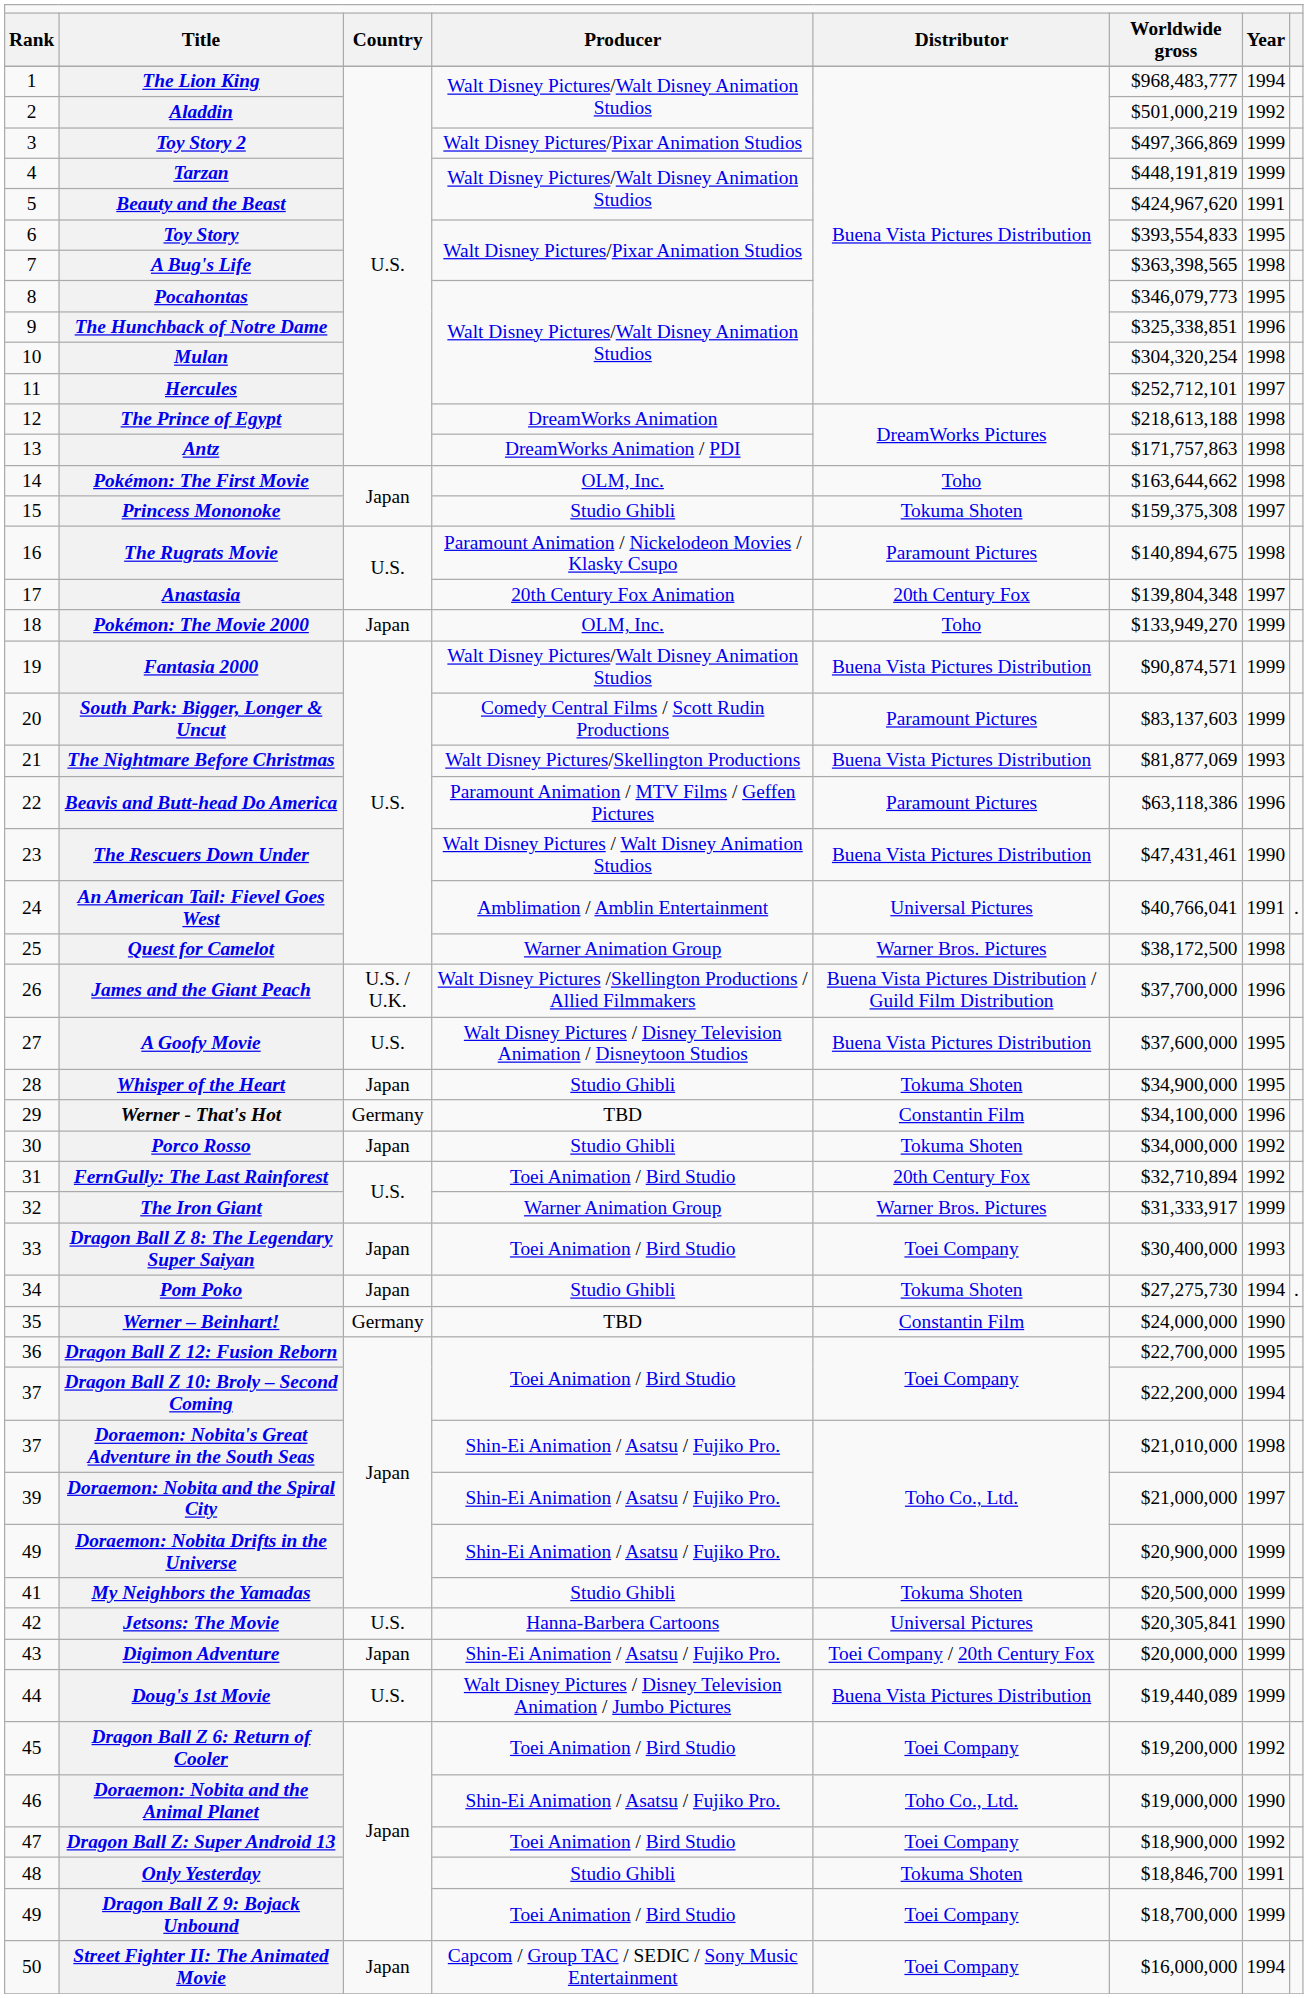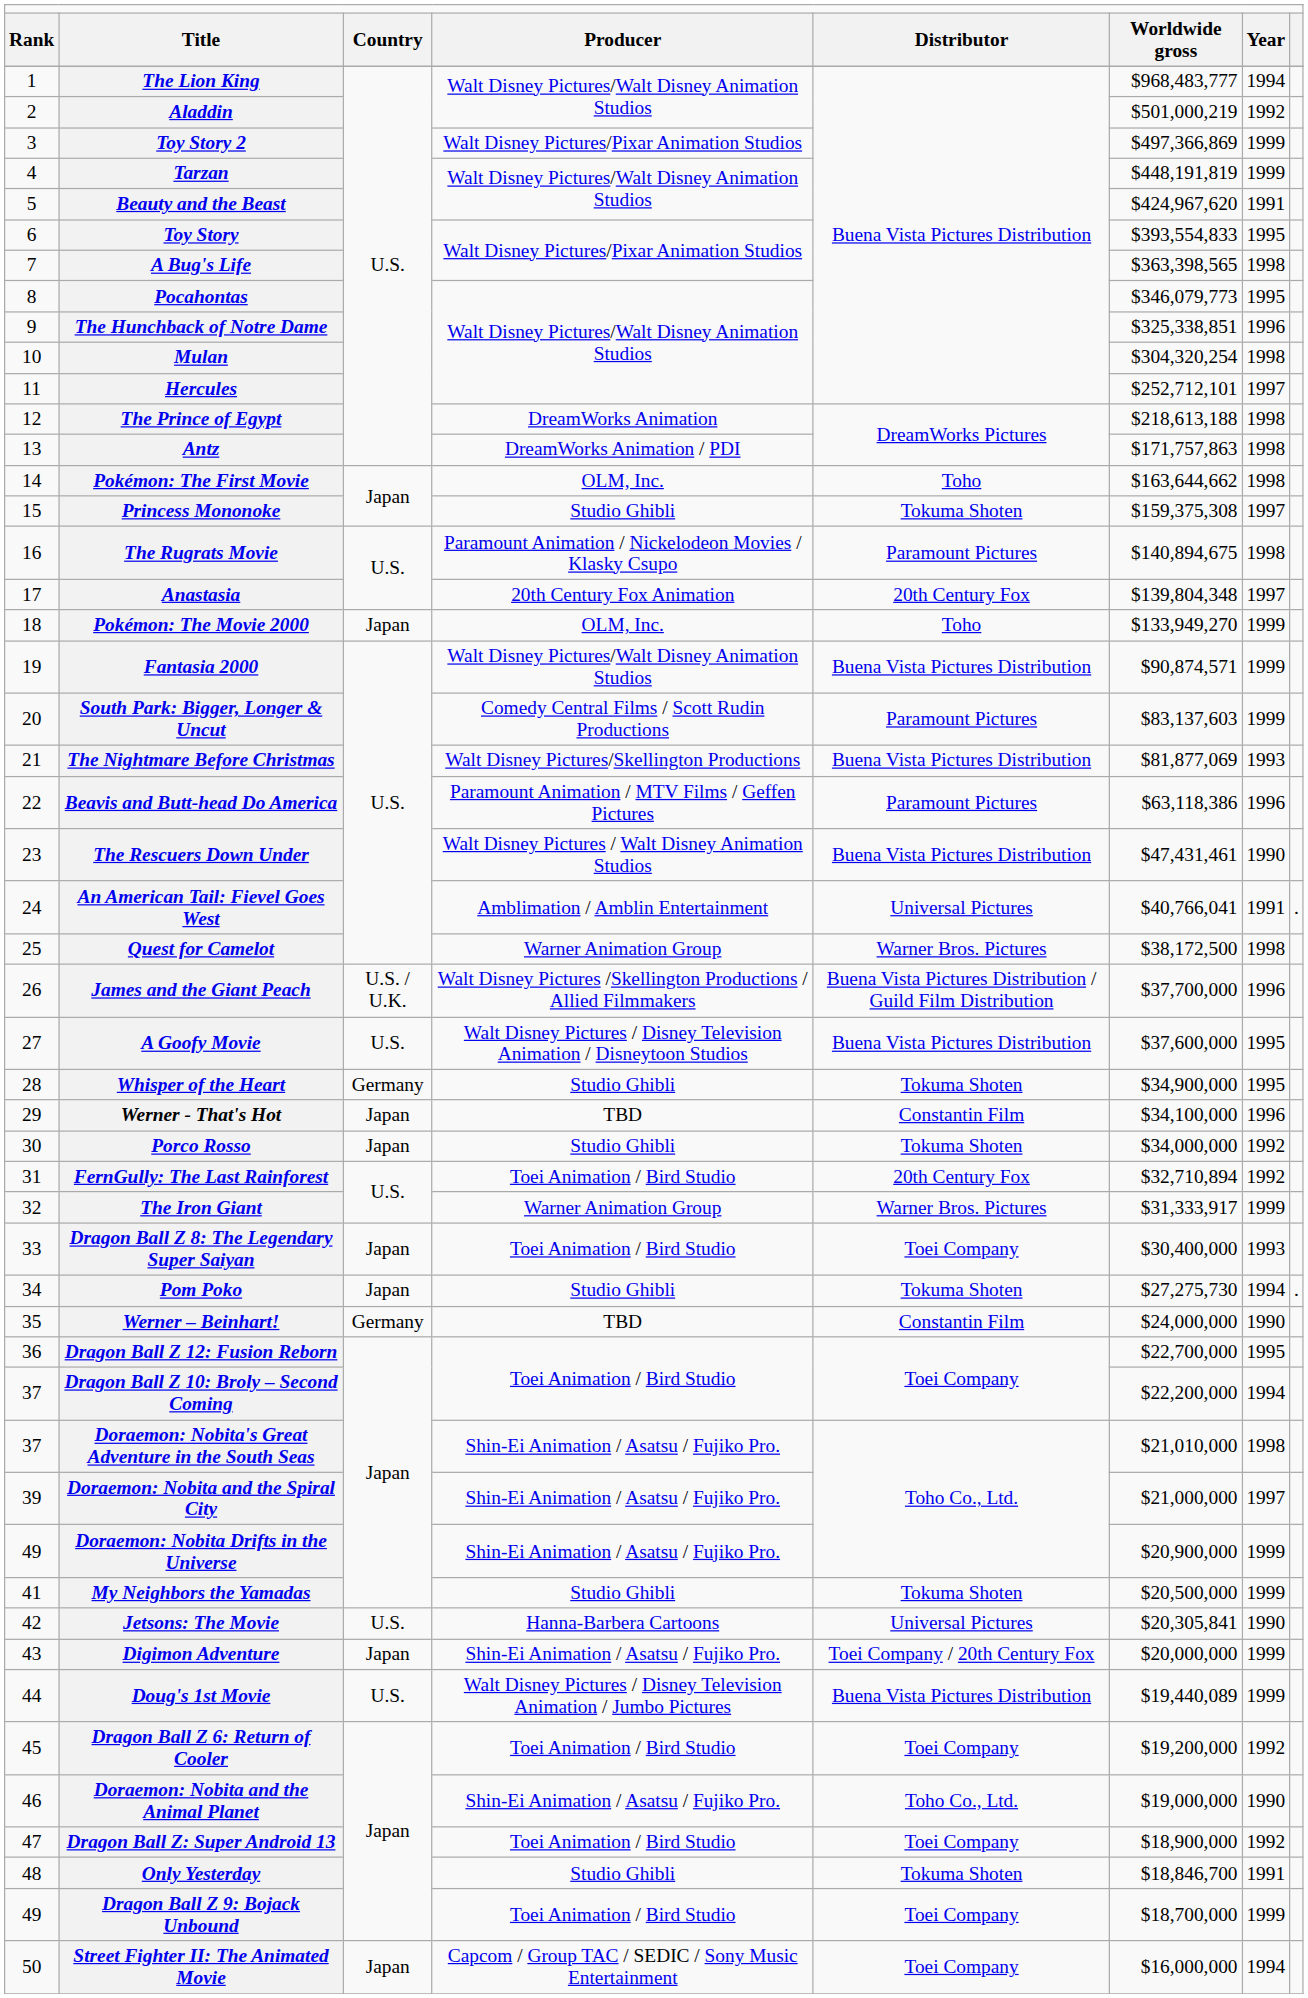Whisper of the Heart | column 3: Japan -> Germany
Werner - That's Hot | column 3: Germany -> Japan
